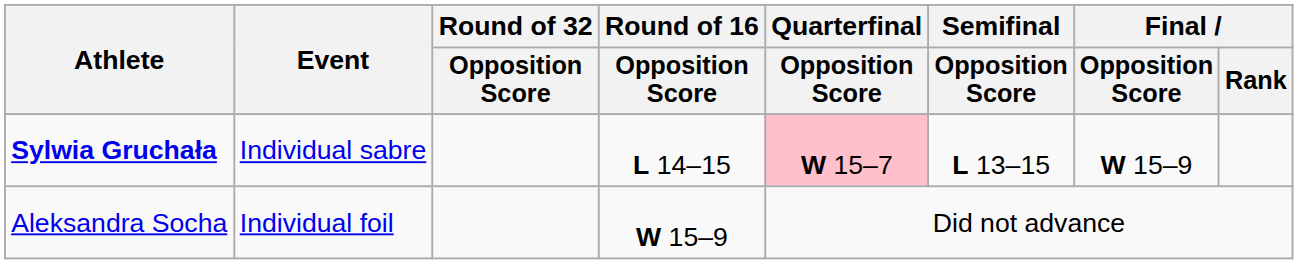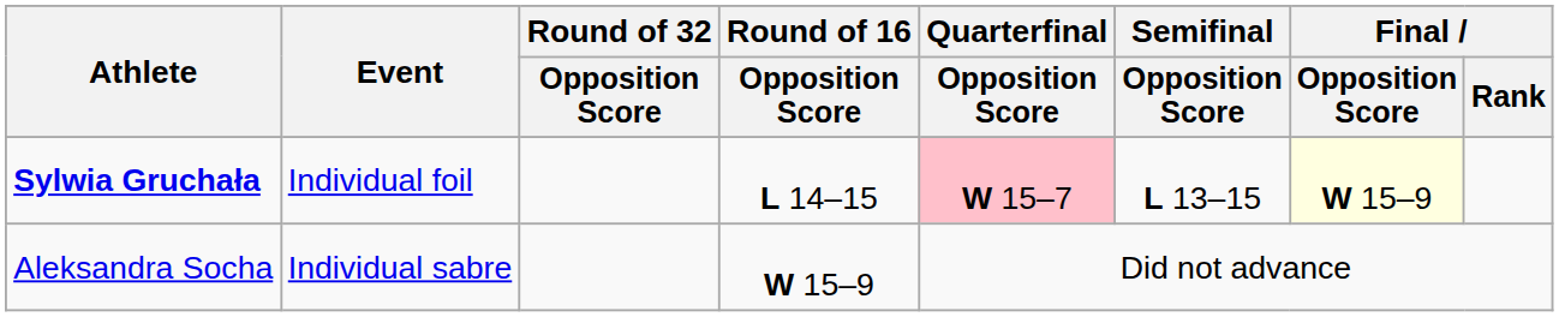Sylwia Gruchała | Event: Individual sabre -> Individual foil
Sylwia Gruchała | Final / Opposition Score: no background -> lightyellow background
Aleksandra Socha | Event: Individual foil -> Individual sabre
